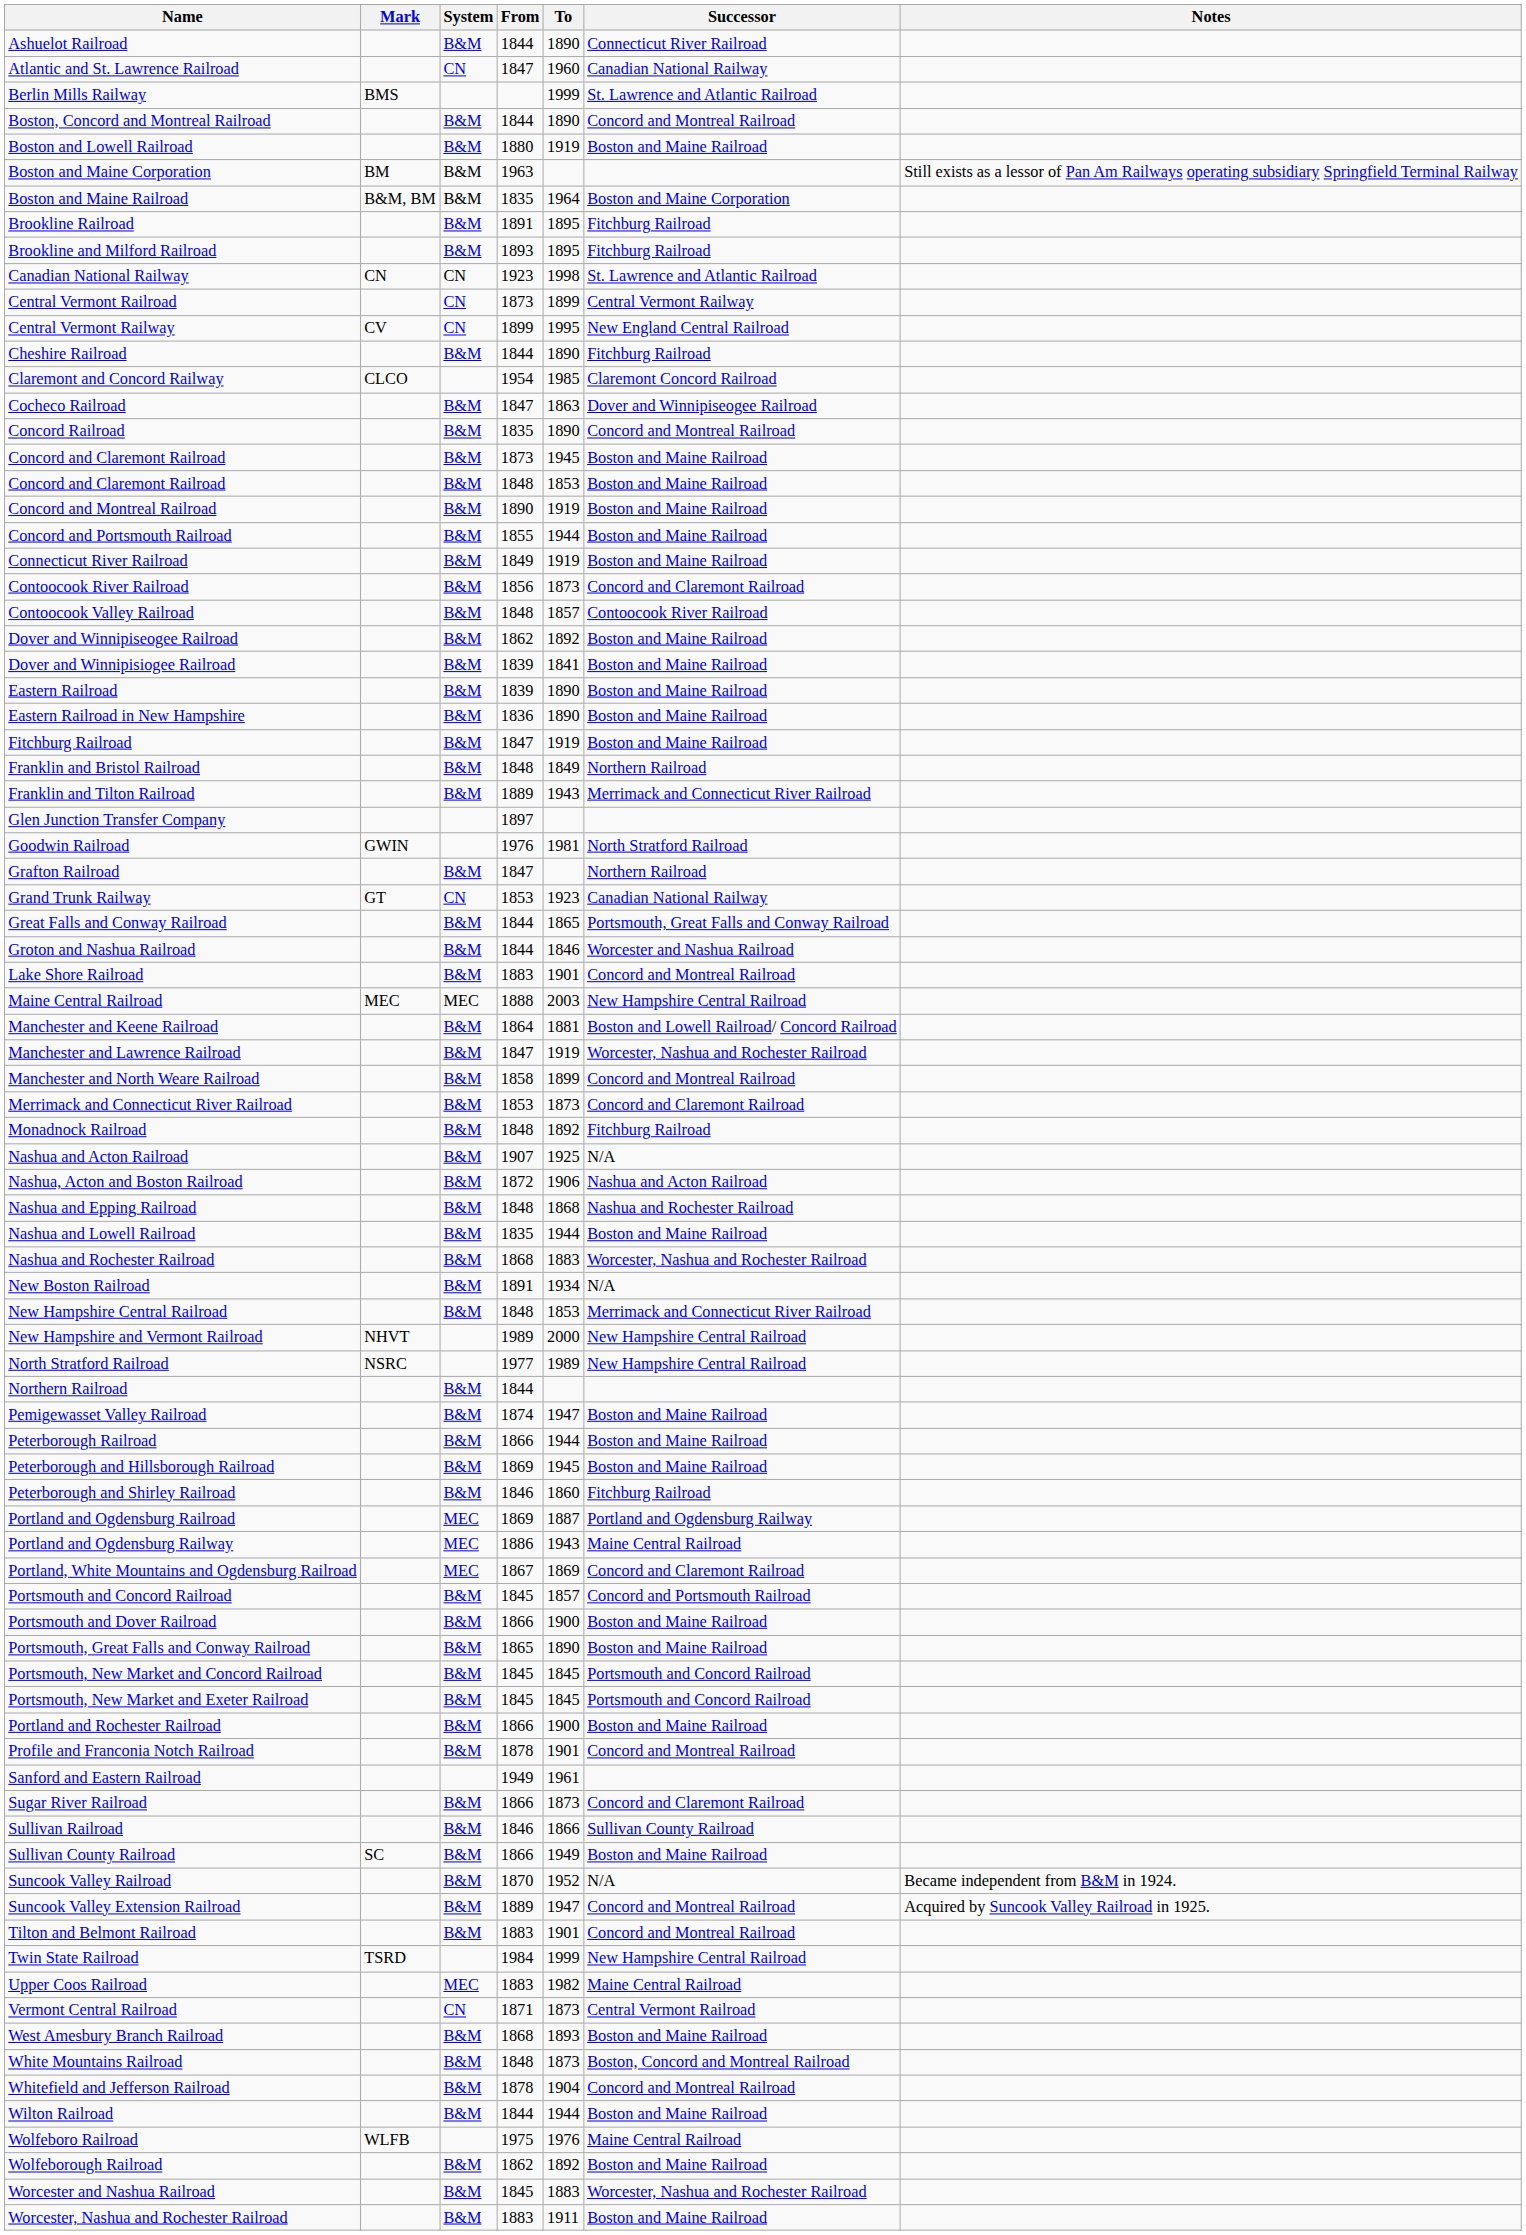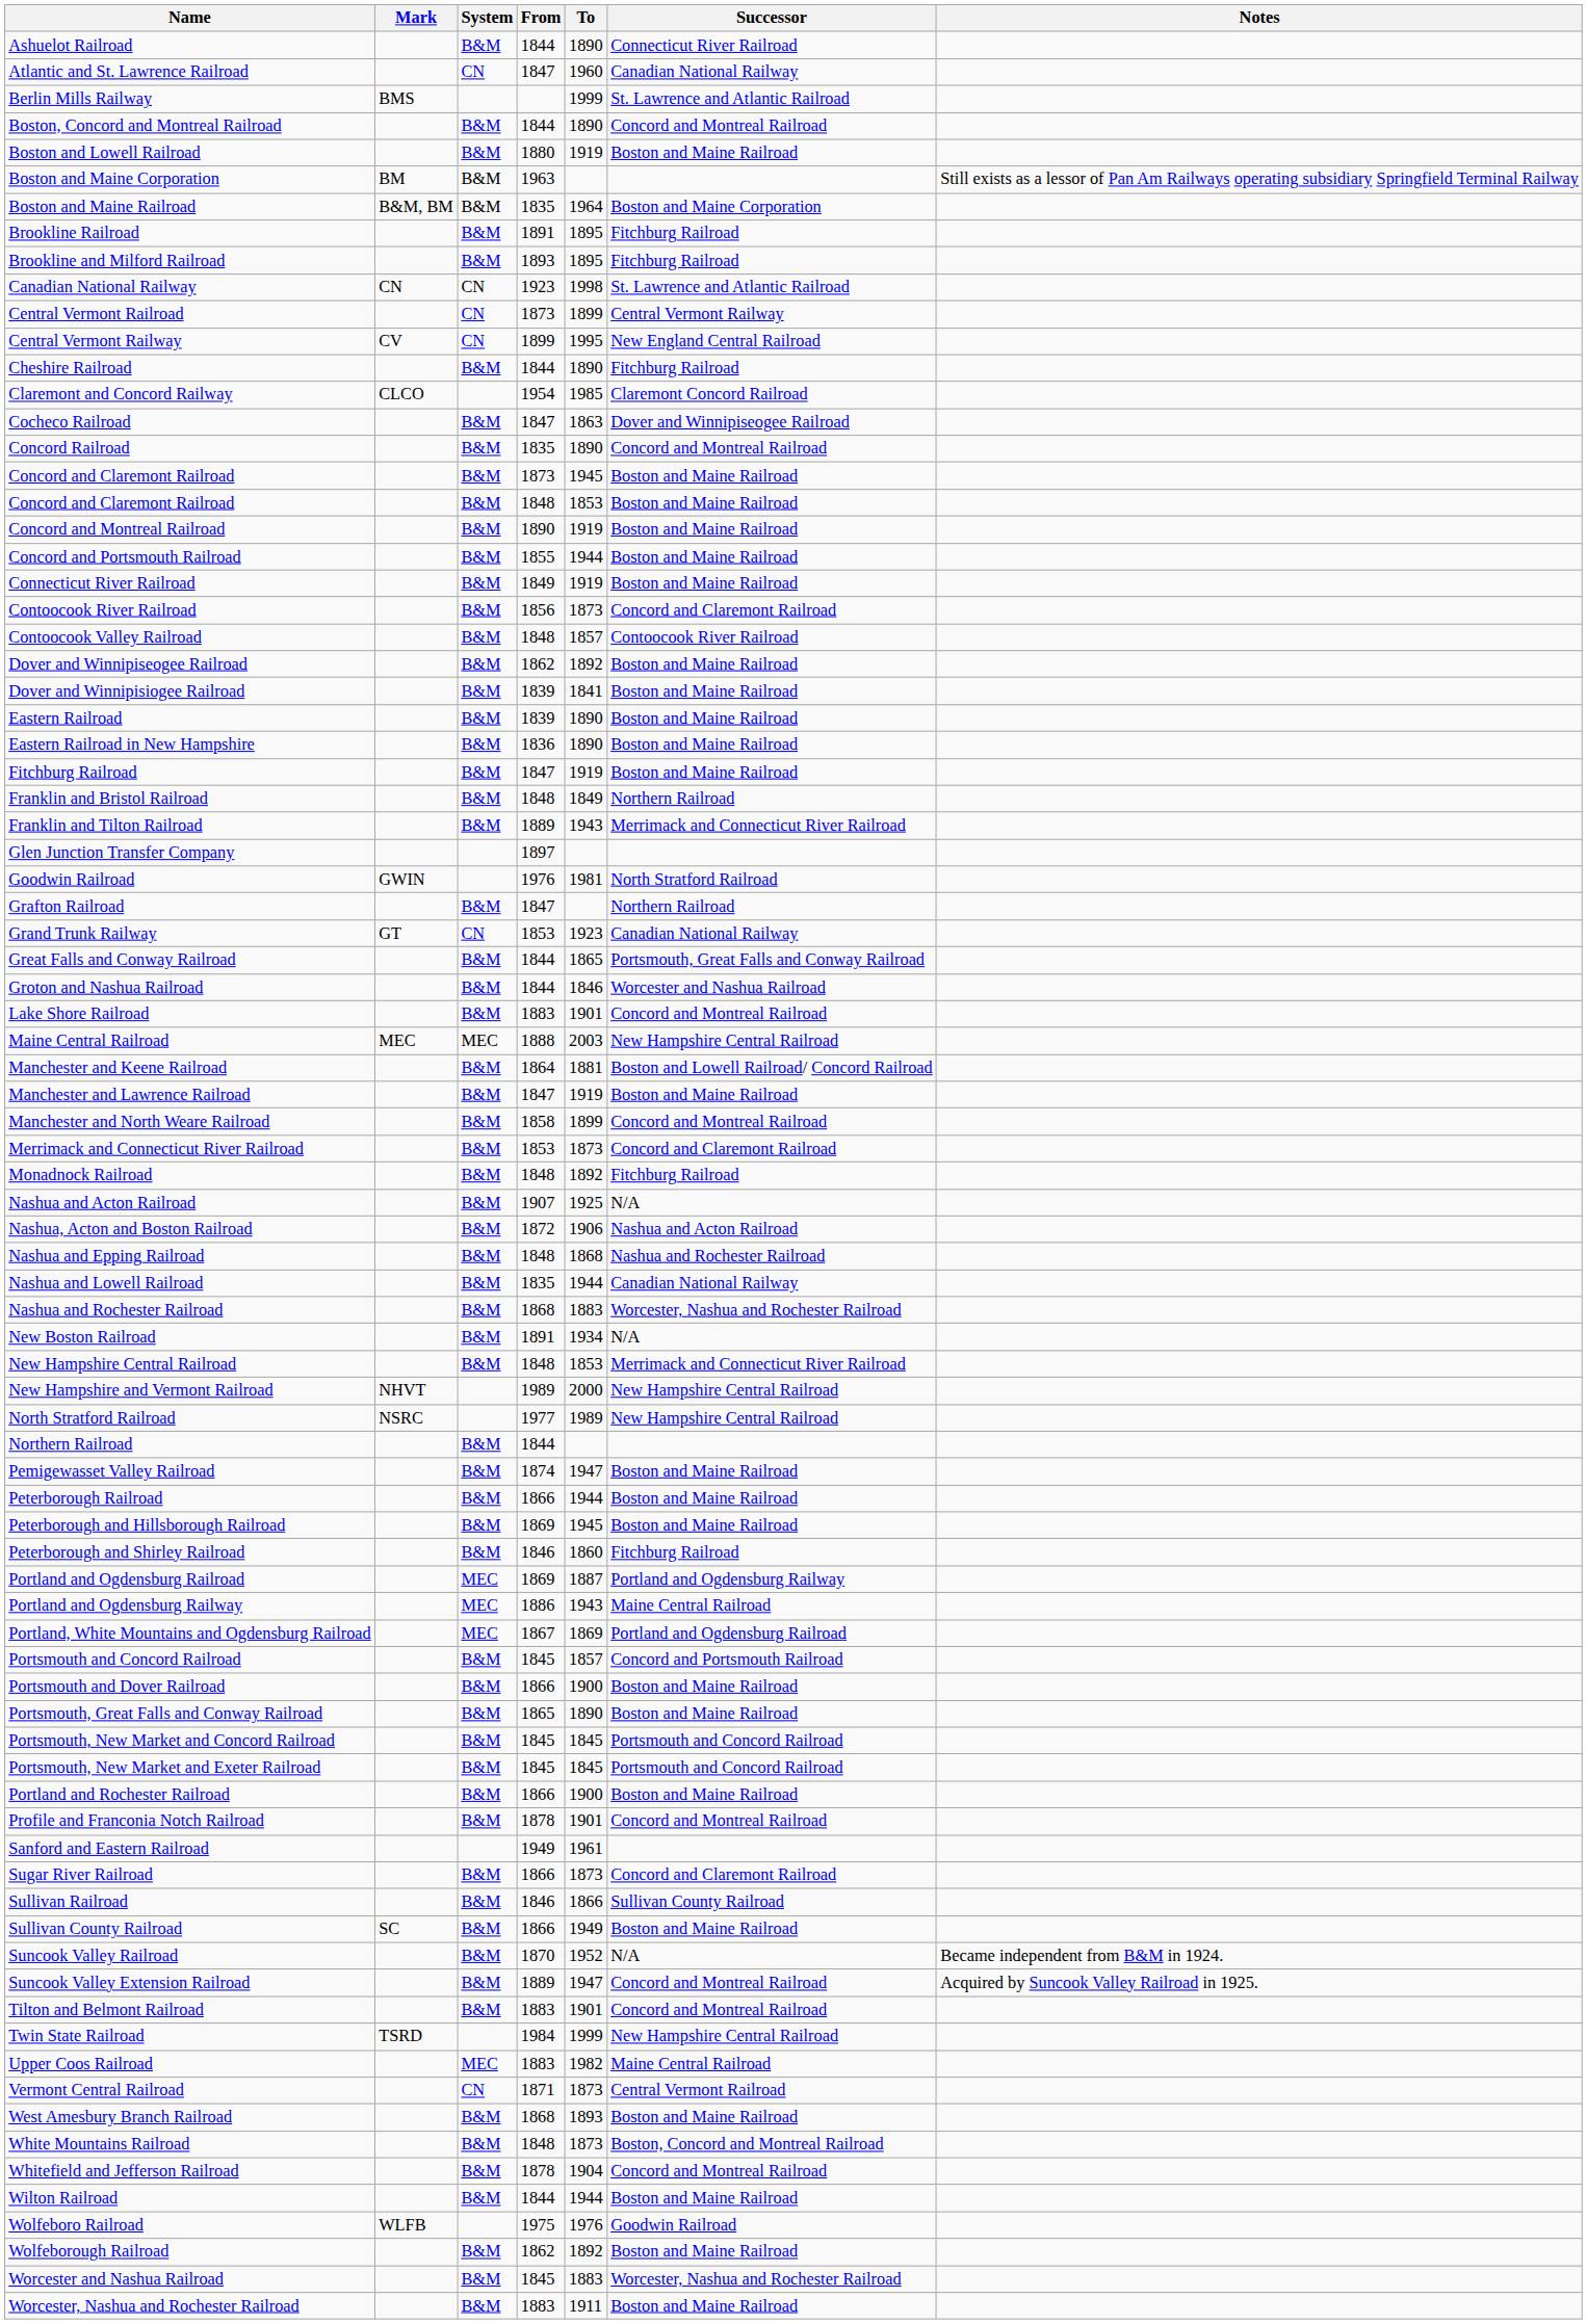Manchester and Lawrence Railroad | Successor: Worcester, Nashua and Rochester Railroad -> Boston and Maine Railroad
Nashua and Lowell Railroad | Successor: Boston and Maine Railroad -> Canadian National Railway
Portland, White Mountains and Ogdensburg Railroad | Successor: Concord and Claremont Railroad -> Portland and Ogdensburg Railroad
Wolfeboro Railroad | Successor: Maine Central Railroad -> Goodwin Railroad
